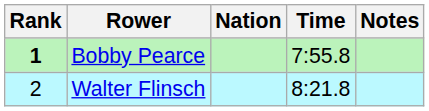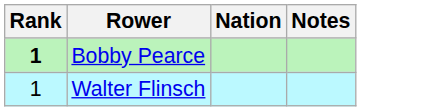- column: Time | 7:55.8 | 8:21.8
Walter Flinsch | Rank: 2 -> 1
